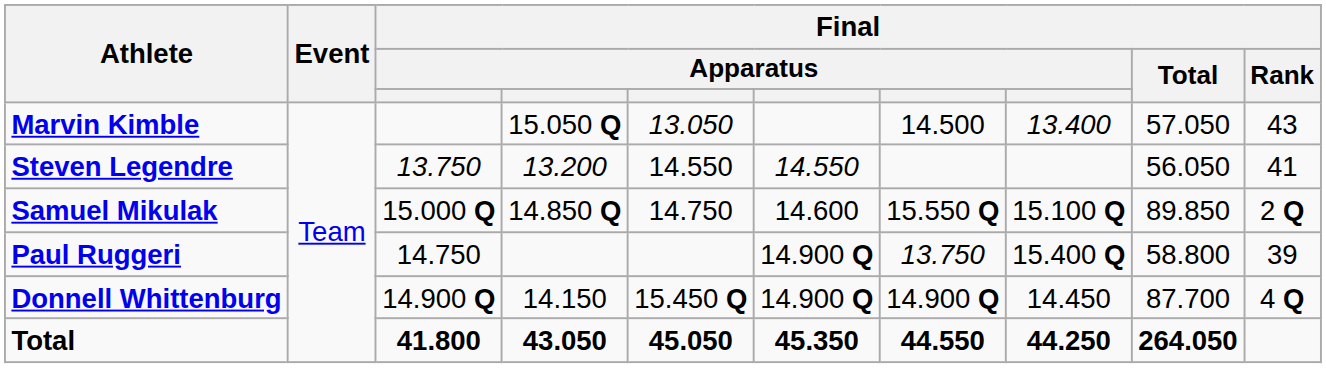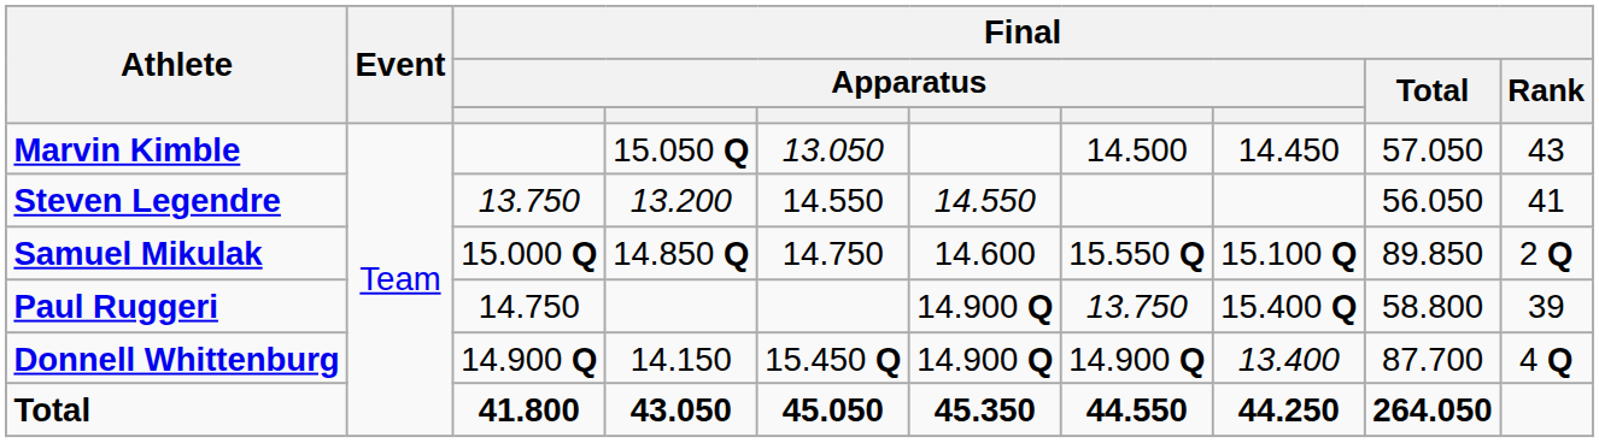Marvin Kimble | column 8: 13.400 -> 14.450
Donnell Whittenburg | column 8: 14.450 -> 13.400
